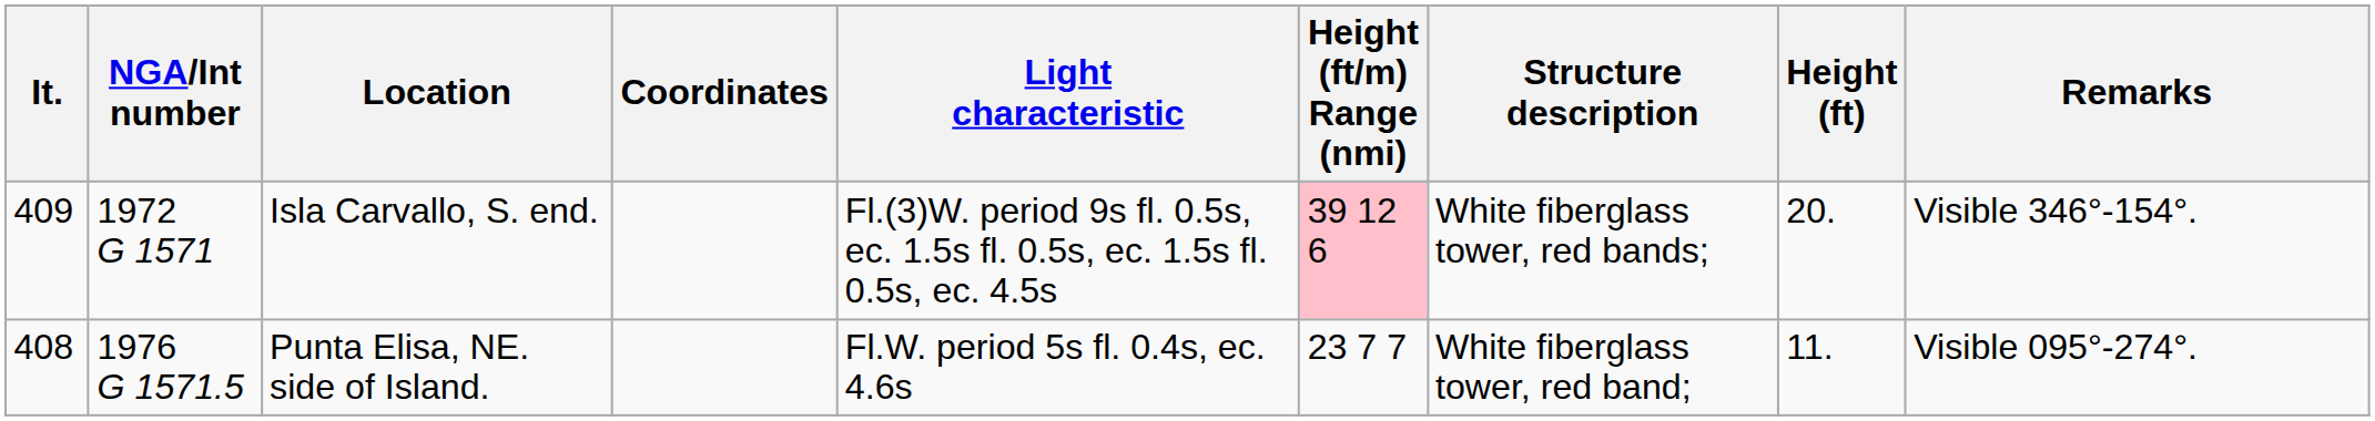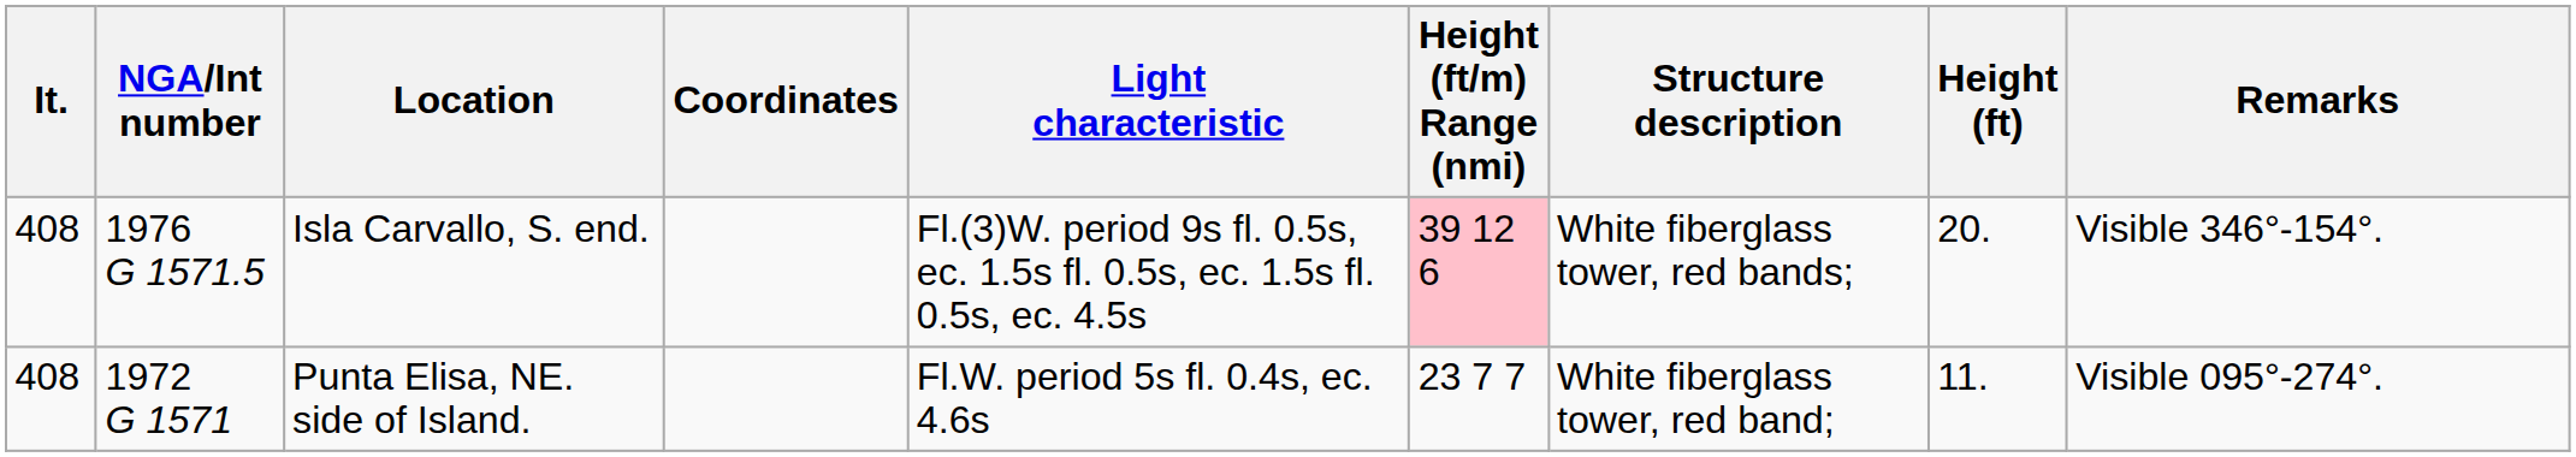Isla Carvallo, S. end. | It.: 409 -> 408
Isla Carvallo, S. end. | NGA/Int number: 1972 G 1571 -> 1976 G 1571.5
Punta Elisa, NE. side of Island. | NGA/Int number: 1976 G 1571.5 -> 1972 G 1571
